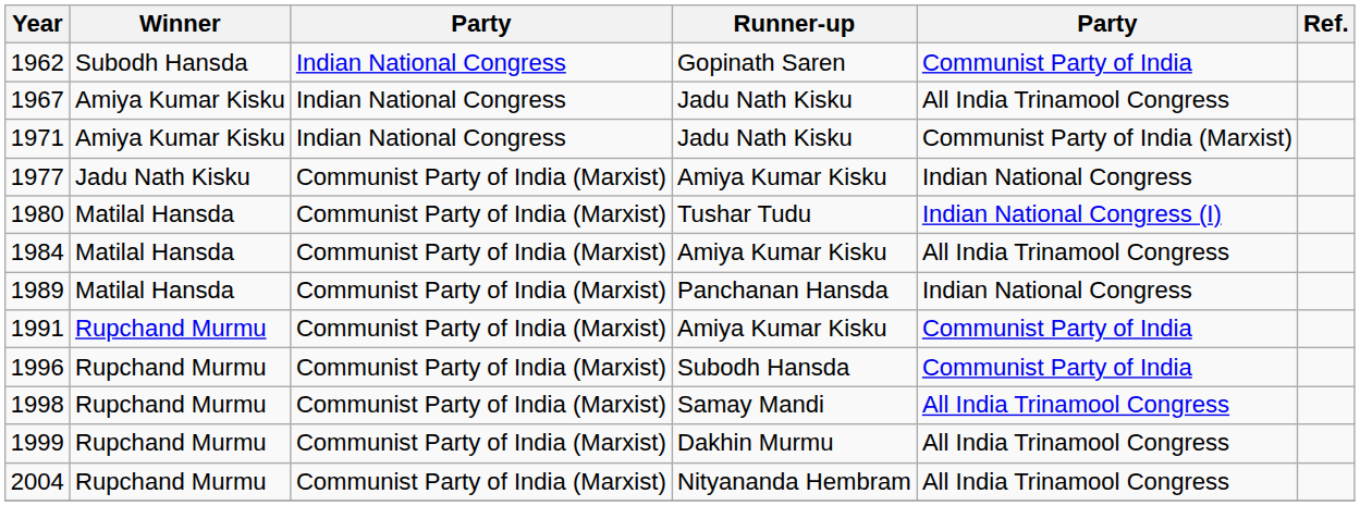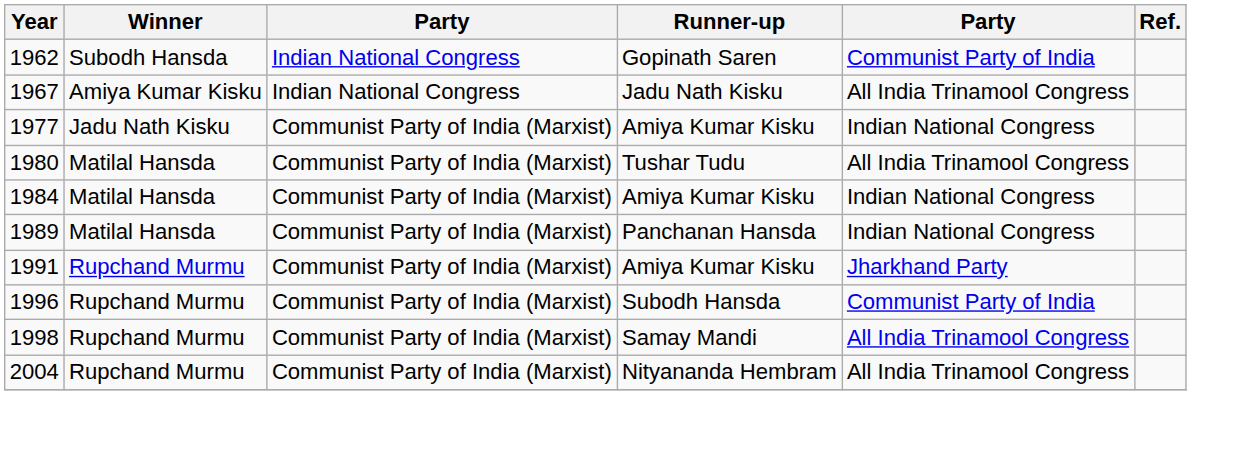- row: 1971 | Amiya Kumar Kisku | Indian National Congress | Jadu Nath Kisku | Communist Party of India (Marxist)
1980 | column 5: Indian National Congress (I) -> All India Trinamool Congress
1984 | column 5: All India Trinamool Congress -> Indian National Congress
1991 | column 5: Communist Party of India -> Jharkhand Party
- row: 1999 | Rupchand Murmu | Communist Party of India (Marxist) | Dakhin Murmu | All India Trinamool Congress
